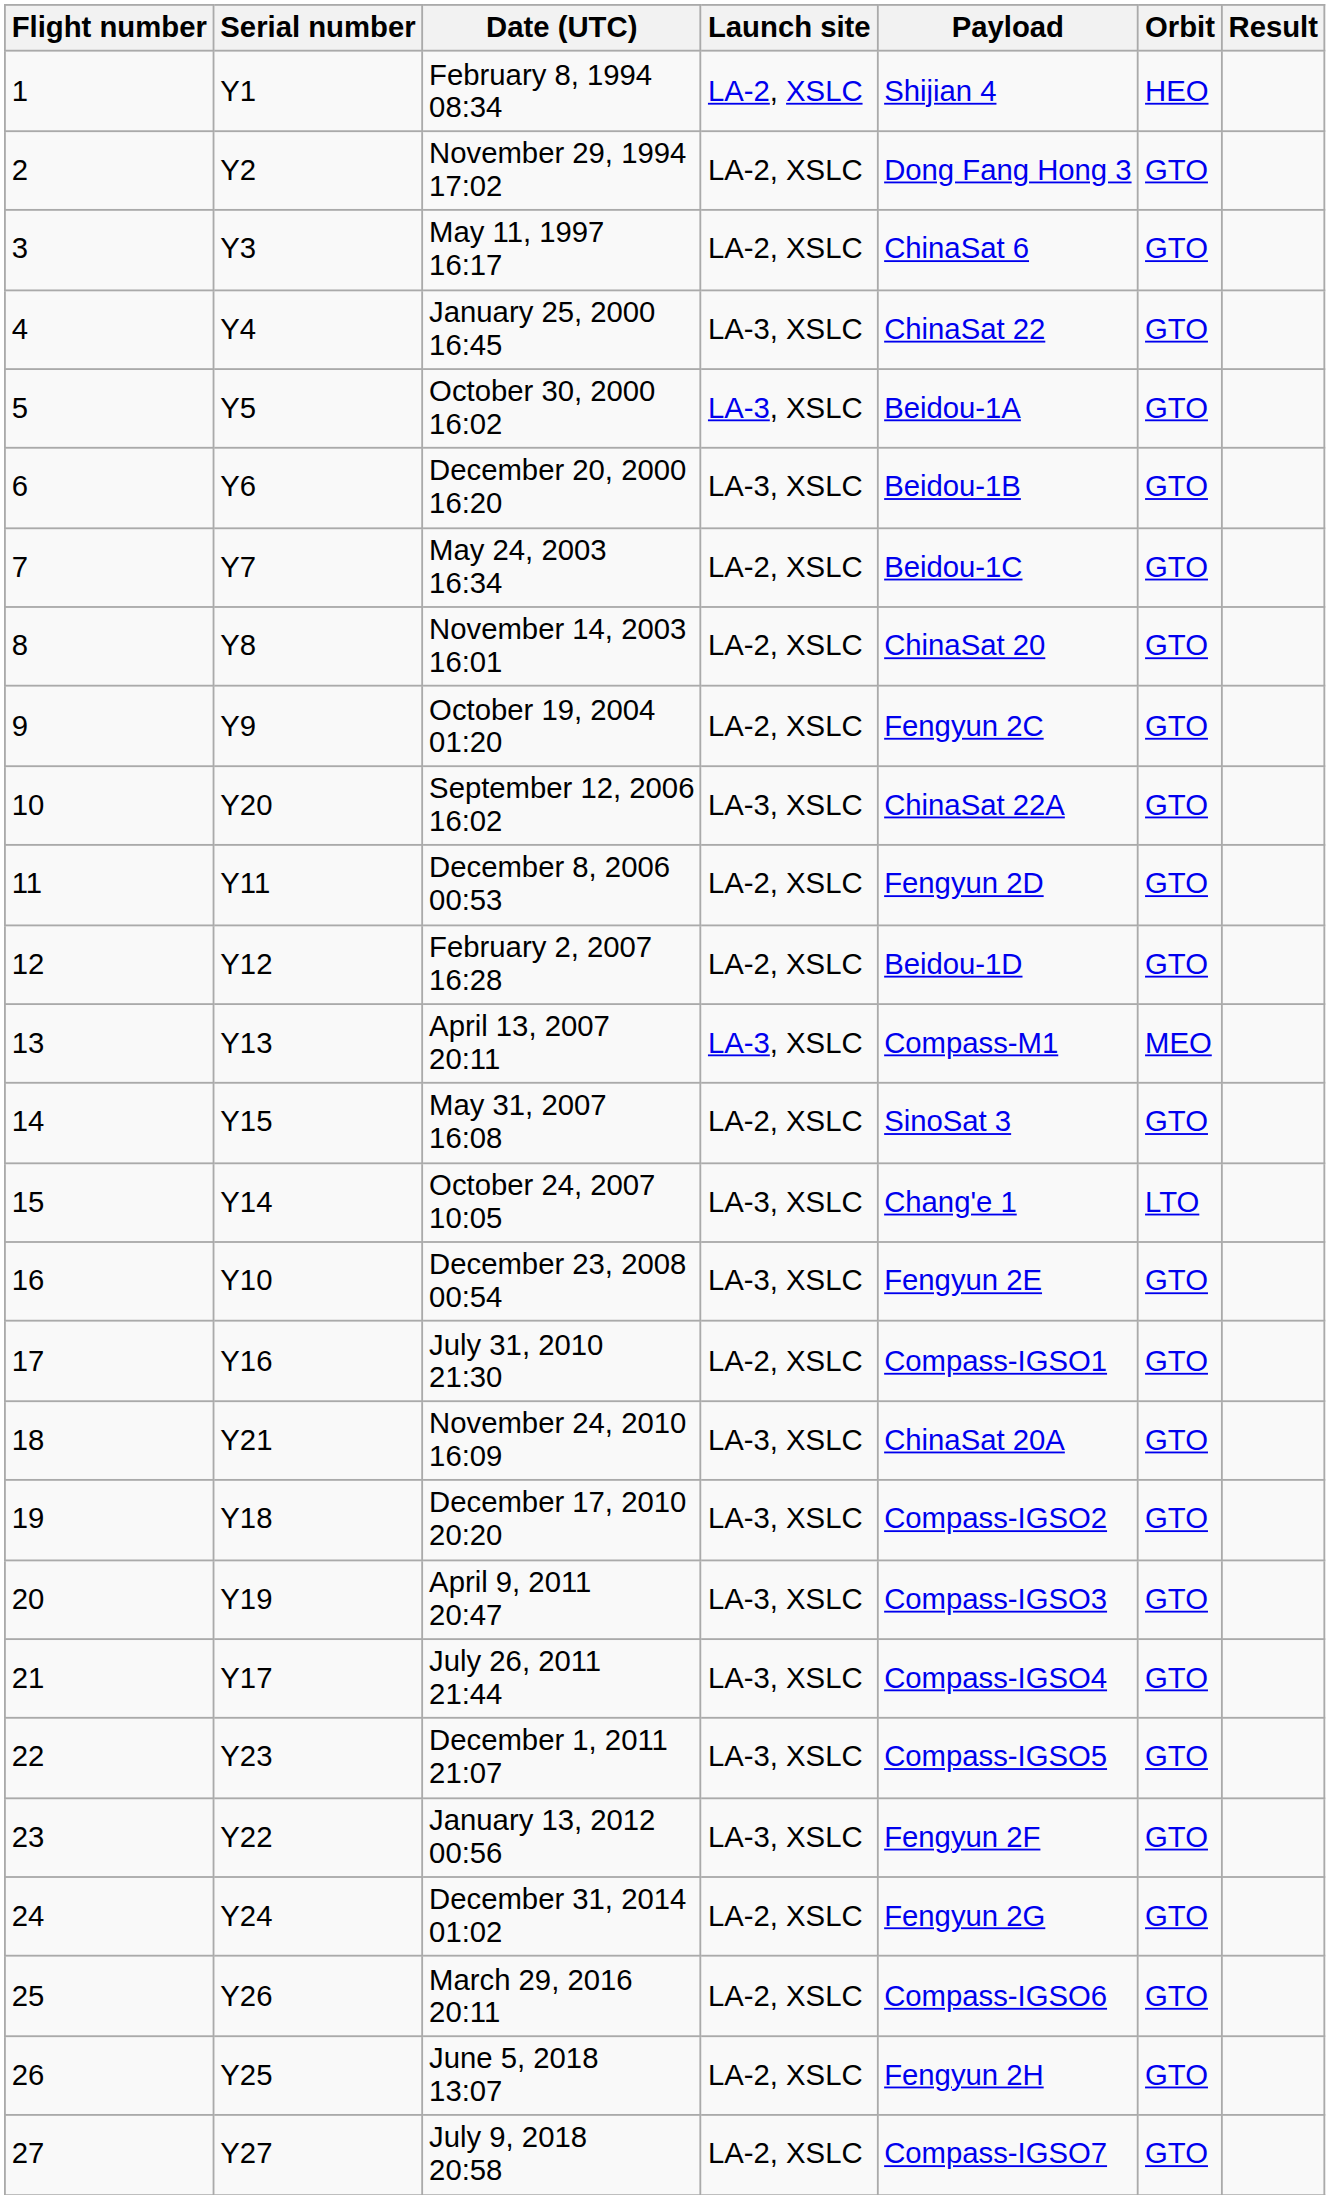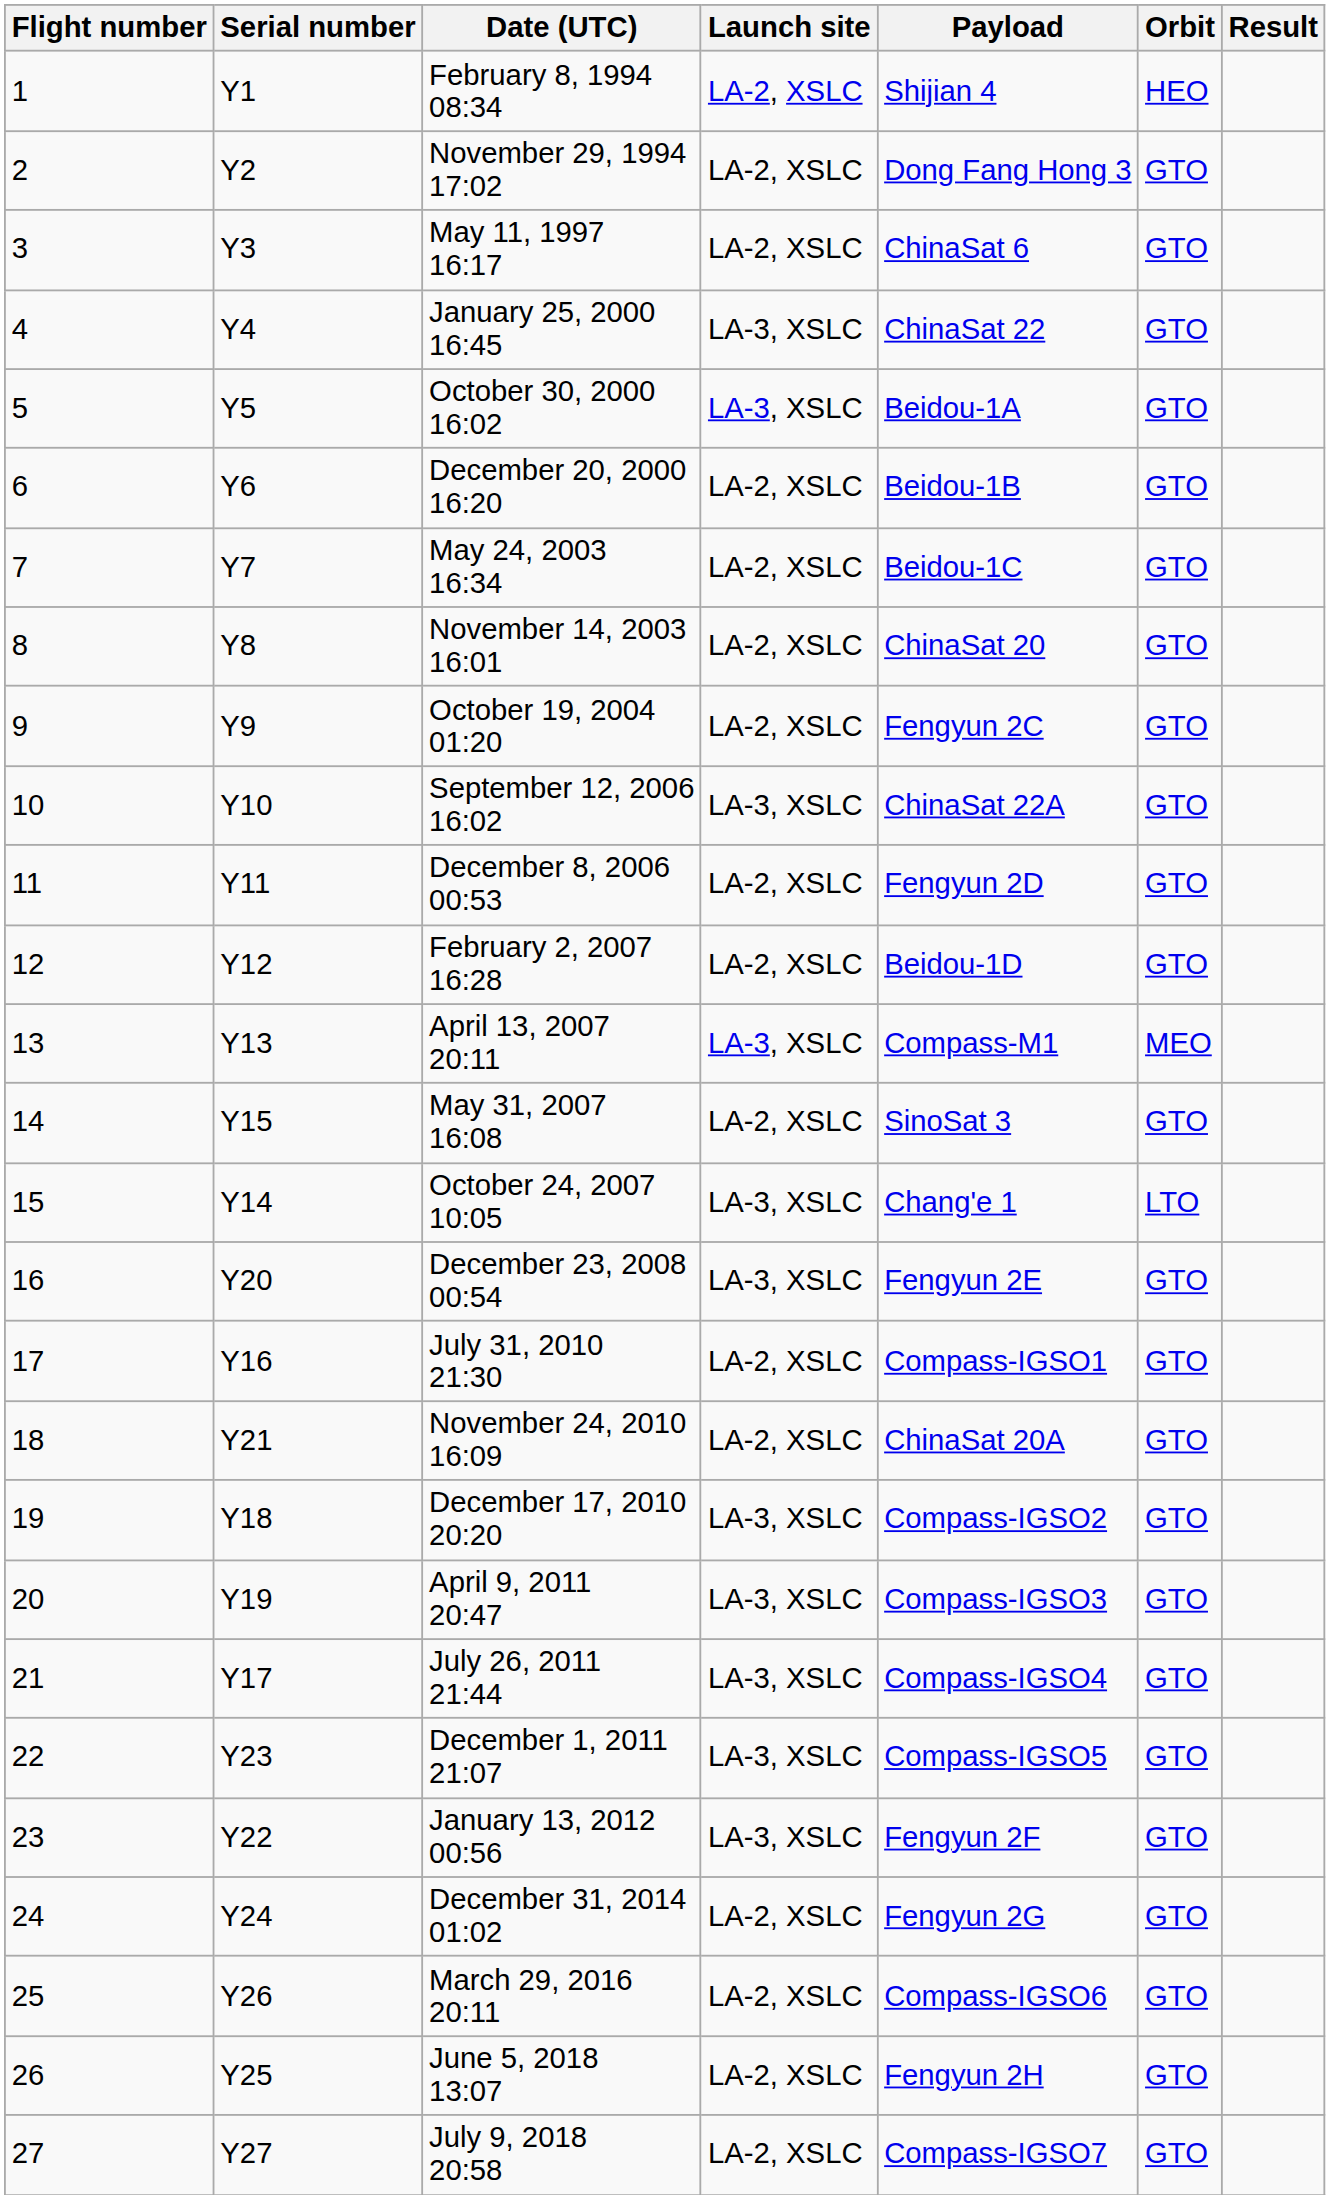December 20, 2000 16:20 | Launch site: LA-3, XSLC -> LA-2, XSLC
September 12, 2006 16:02 | Serial number: Y20 -> Y10
December 23, 2008 00:54 | Serial number: Y10 -> Y20
November 24, 2010 16:09 | Launch site: LA-3, XSLC -> LA-2, XSLC
